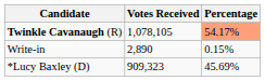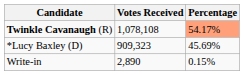Twinkle Cavanaugh (R) | Votes Received: 1,078,105 -> 1,078,108
rows swapped: *Lucy Baxley (D) <-> Write-in
